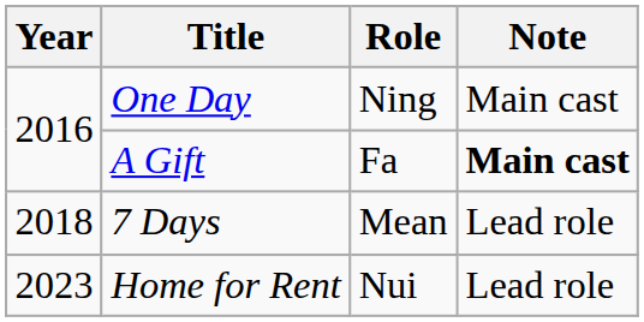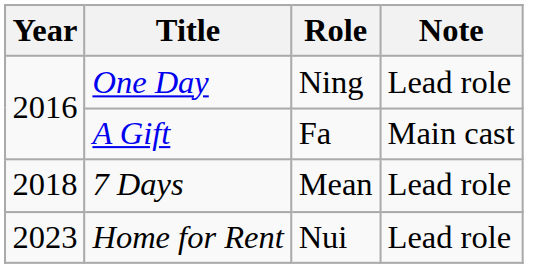One Day | Note: Main cast -> Lead role
A Gift | Note: bold -> normal
